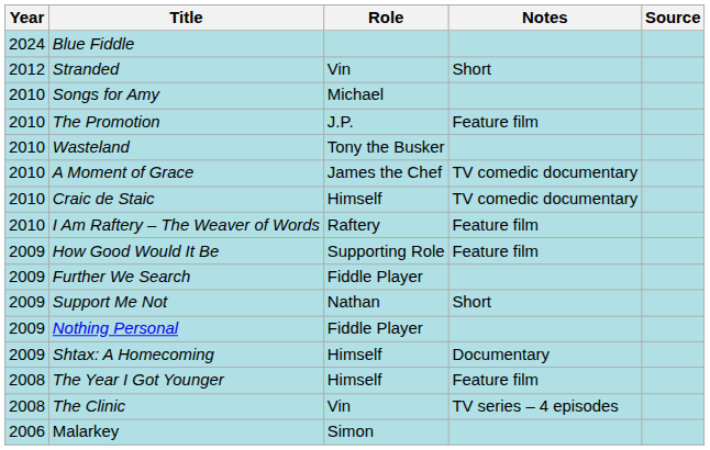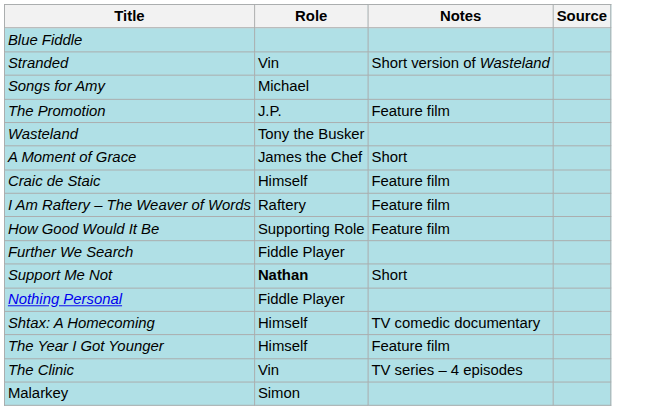- column: Year | 2024 | 2012 | 2010 | 2010 | 2010 | 2010 | 2010 | 2010 | 2009 | 2009 | 2009 | 2009 | 2009 | 2008 | 2008 | 2006
Stranded | Notes: Short -> Short version of Wasteland
A Moment of Grace | Notes: TV comedic documentary -> Short
Craic de Staic | Notes: TV comedic documentary -> Feature film
Support Me Not | Role: normal -> bold
Shtax: A Homecoming | Notes: Documentary -> TV comedic documentary
